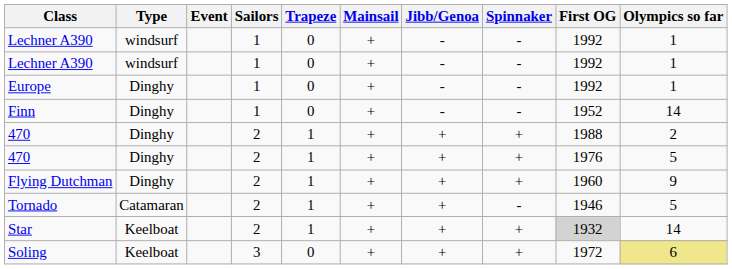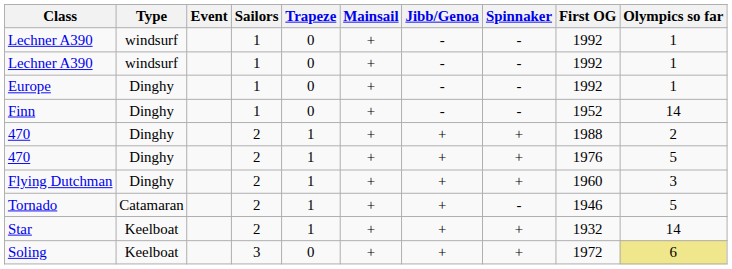Flying Dutchman | Olympics so far: 9 -> 3
Star | First OG: lightgrey background -> no background
